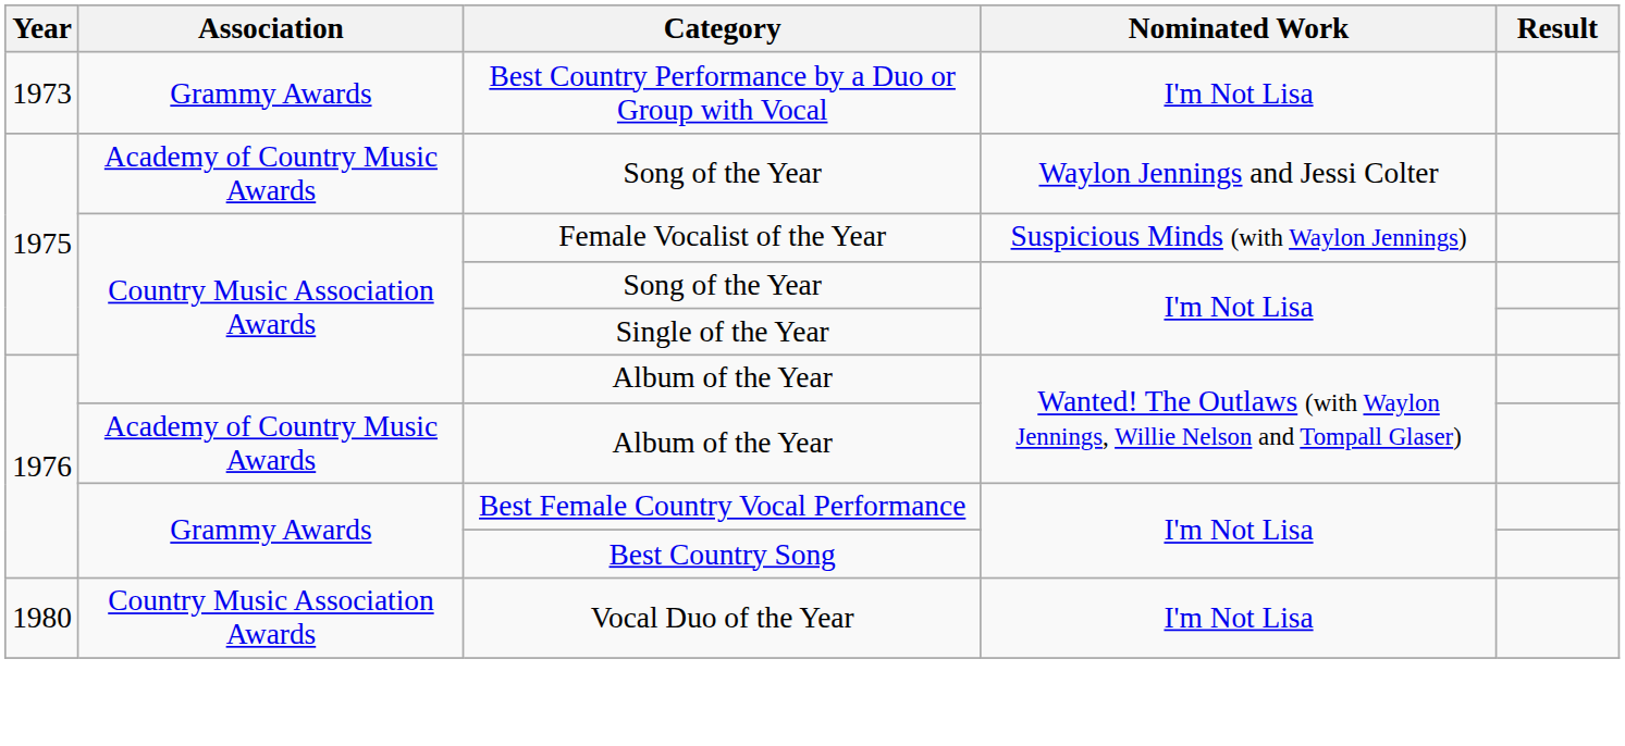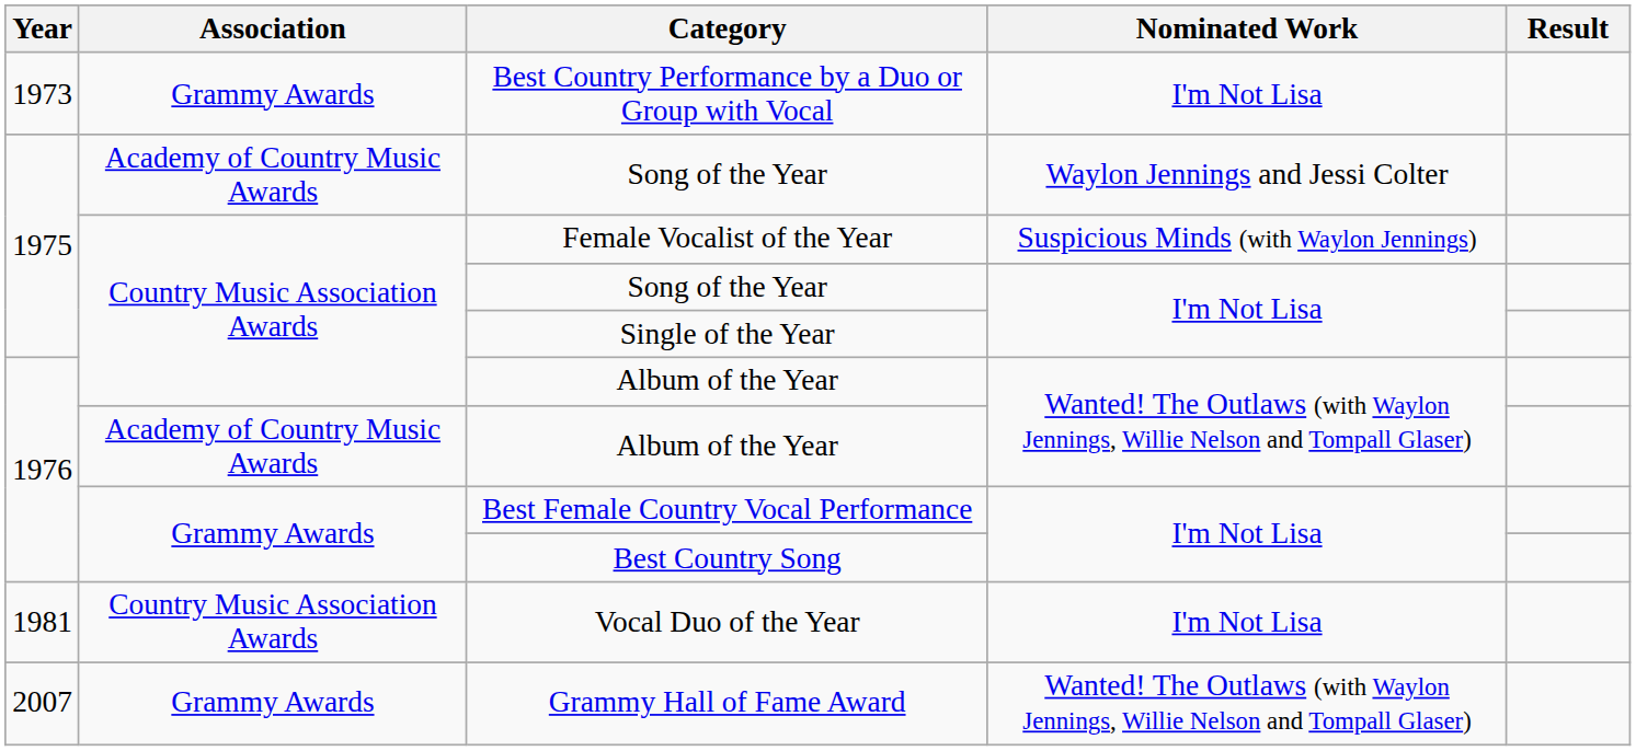Vocal Duo of the Year | Year: 1980 -> 1981
+ row: 2007 | Grammy Awards | Grammy Hall of Fame Award | Wanted! The Outlaws (with Waylon Jennings, Willie Nelson and Tompall Glaser)
